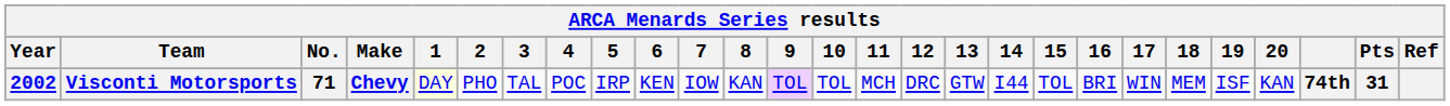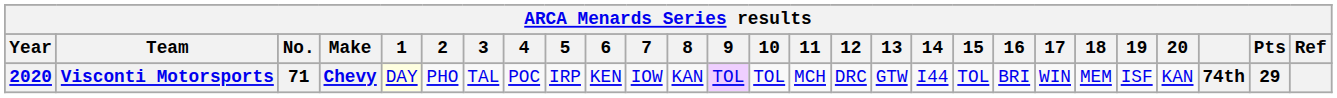Visconti Motorsports | Year: 2002 -> 2020
Visconti Motorsports | Pts: 31 -> 29
